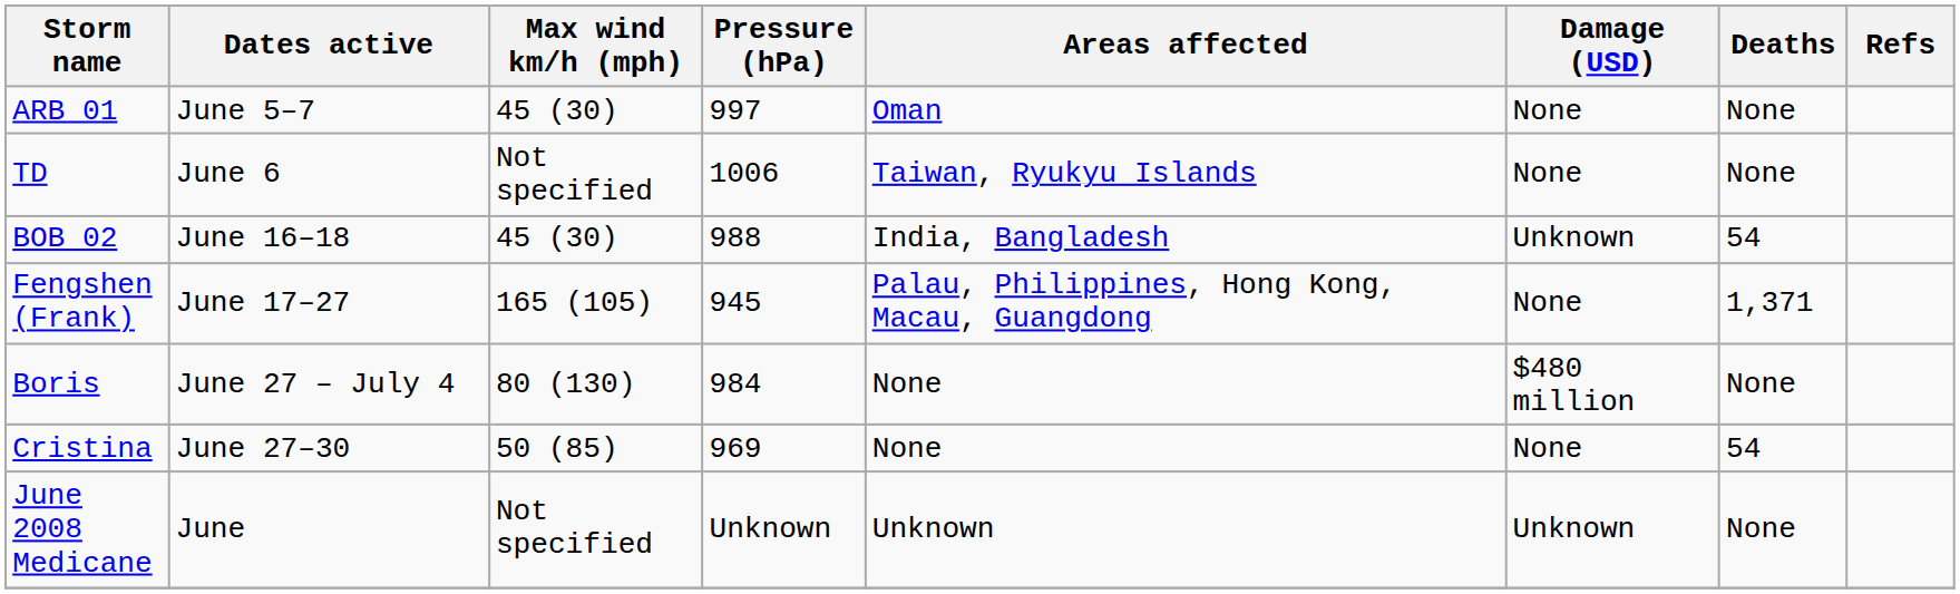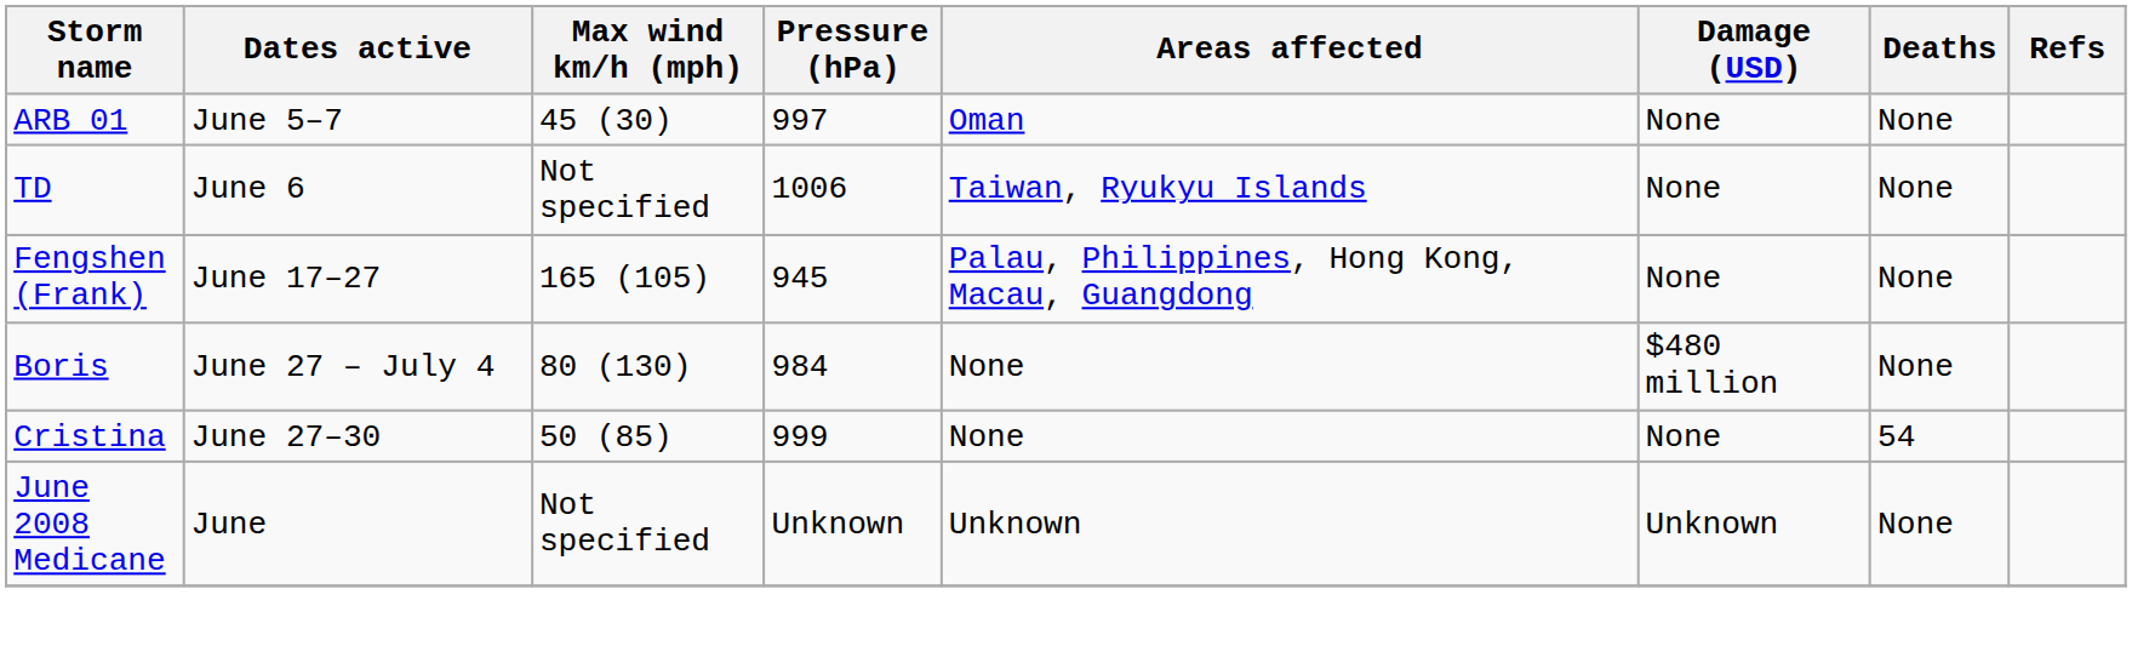- row: BOB 02 | June 16–18 | 45 (30) | 988 | India, Bangladesh | Unknown | 54
Fengshen (Frank) | Deaths: 1,371 -> None
Cristina | Pressure (hPa): 969 -> 999
